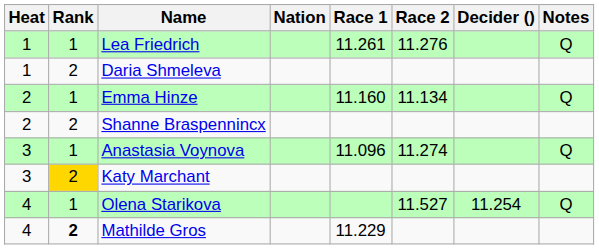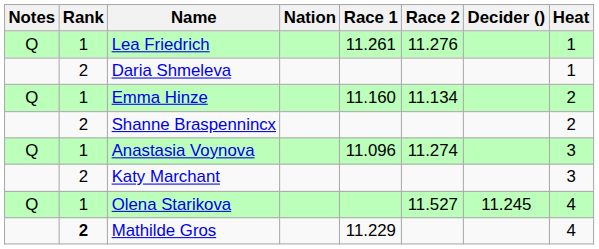columns swapped: Heat <-> Notes
Katy Marchant | Rank: gold background -> no background
Olena Starikova | Decider (): 11.254 -> 11.245
